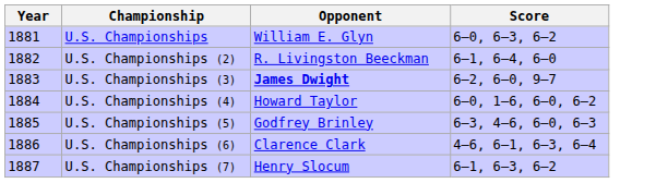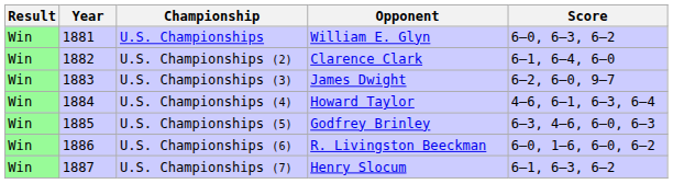+ column: Result | Win | Win | Win | Win | Win | Win | Win
U.S. Championships (2) | Opponent: R. Livingston Beeckman -> Clarence Clark
U.S. Championships (3) | Opponent: bold -> normal
U.S. Championships (4) | Score: 6–0, 1–6, 6–0, 6–2 -> 4–6, 6–1, 6–3, 6–4
U.S. Championships (6) | Opponent: Clarence Clark -> R. Livingston Beeckman
U.S. Championships (6) | Score: 4–6, 6–1, 6–3, 6–4 -> 6–0, 1–6, 6–0, 6–2
